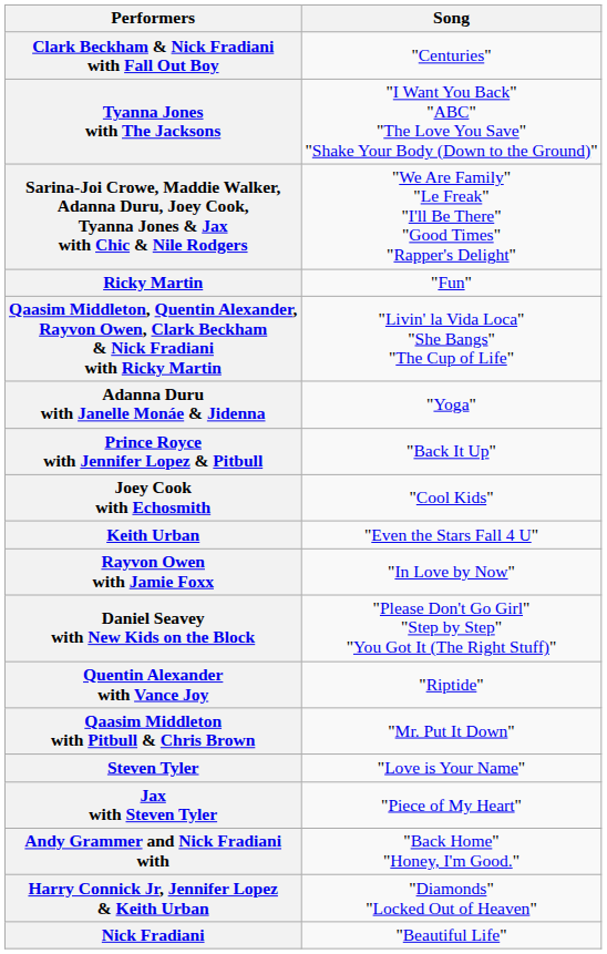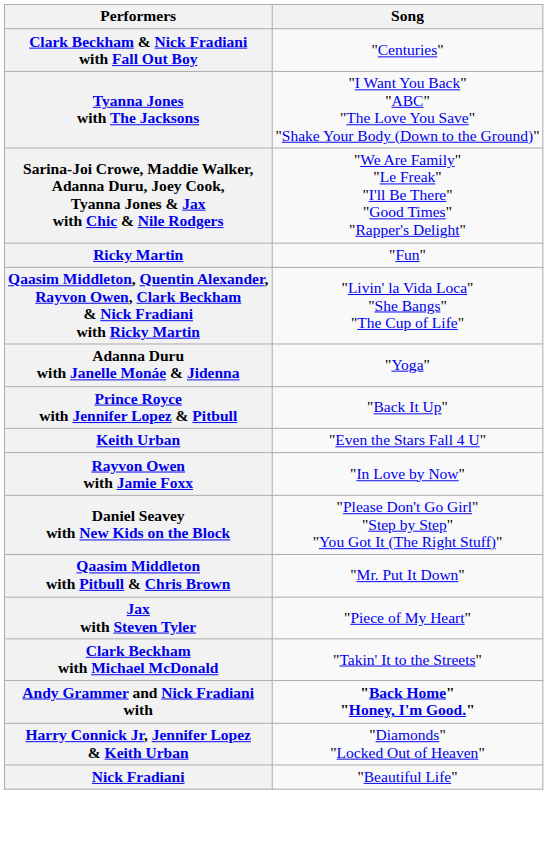- row: Joey Cook with Echosmith | "Cool Kids"
- row: Quentin Alexander with Vance Joy | "Riptide"
- row: Steven Tyler | "Love is Your Name"
+ row: Clark Beckham with Michael McDonald | "Takin' It to the Streets"
Andy Grammer and Nick Fradiani with | Song: normal -> bold
